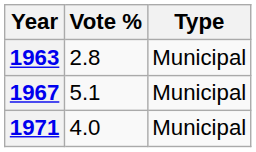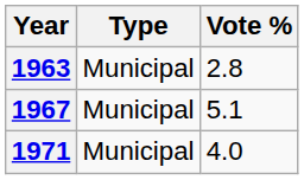columns swapped: Vote % <-> Type
